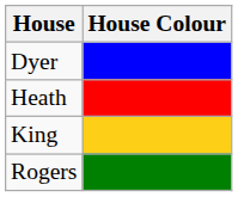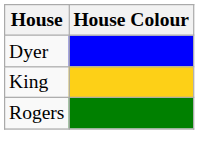- row: Heath
